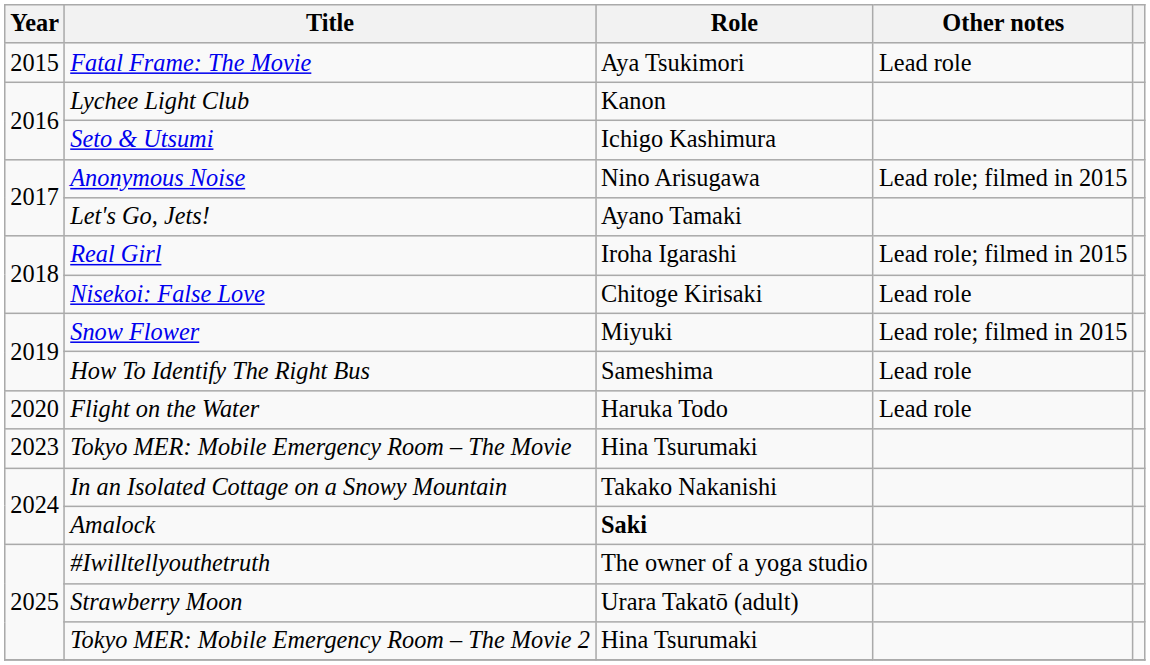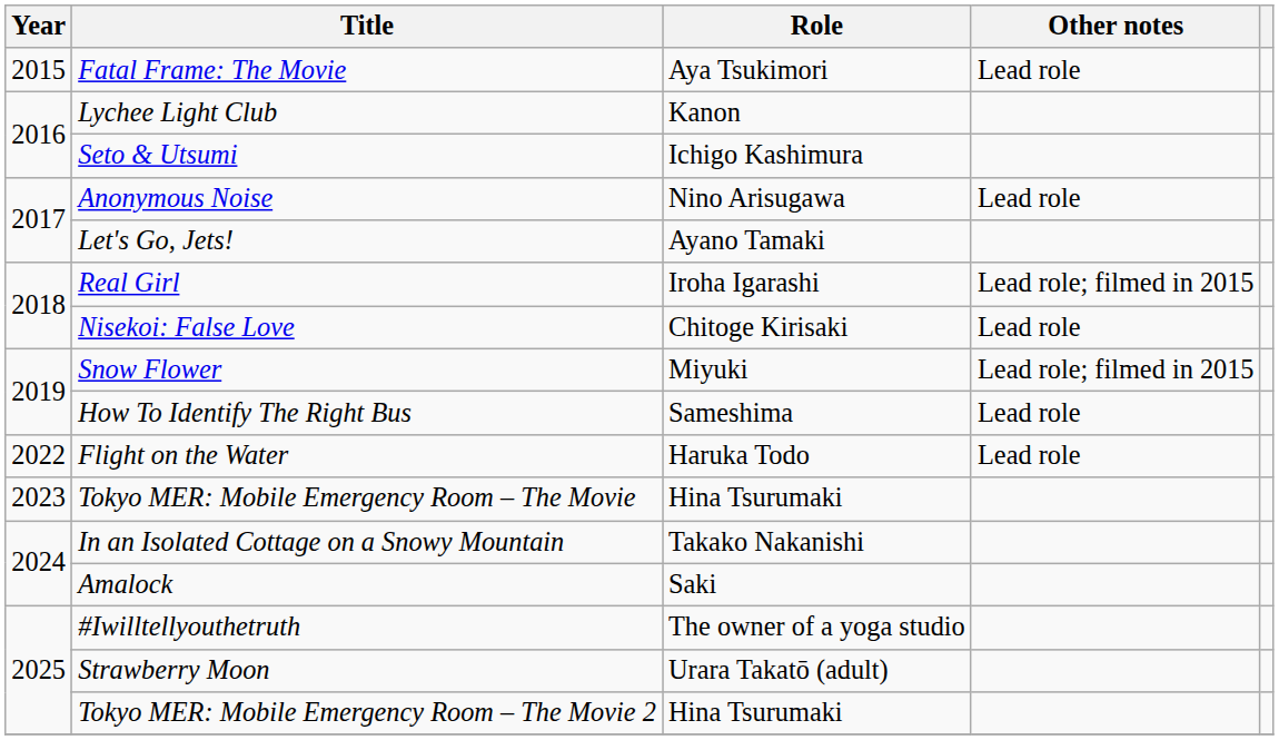Anonymous Noise | Other notes: Lead role; filmed in 2015 -> Lead role
Flight on the Water | Year: 2020 -> 2022
Amalock | Role: bold -> normal
